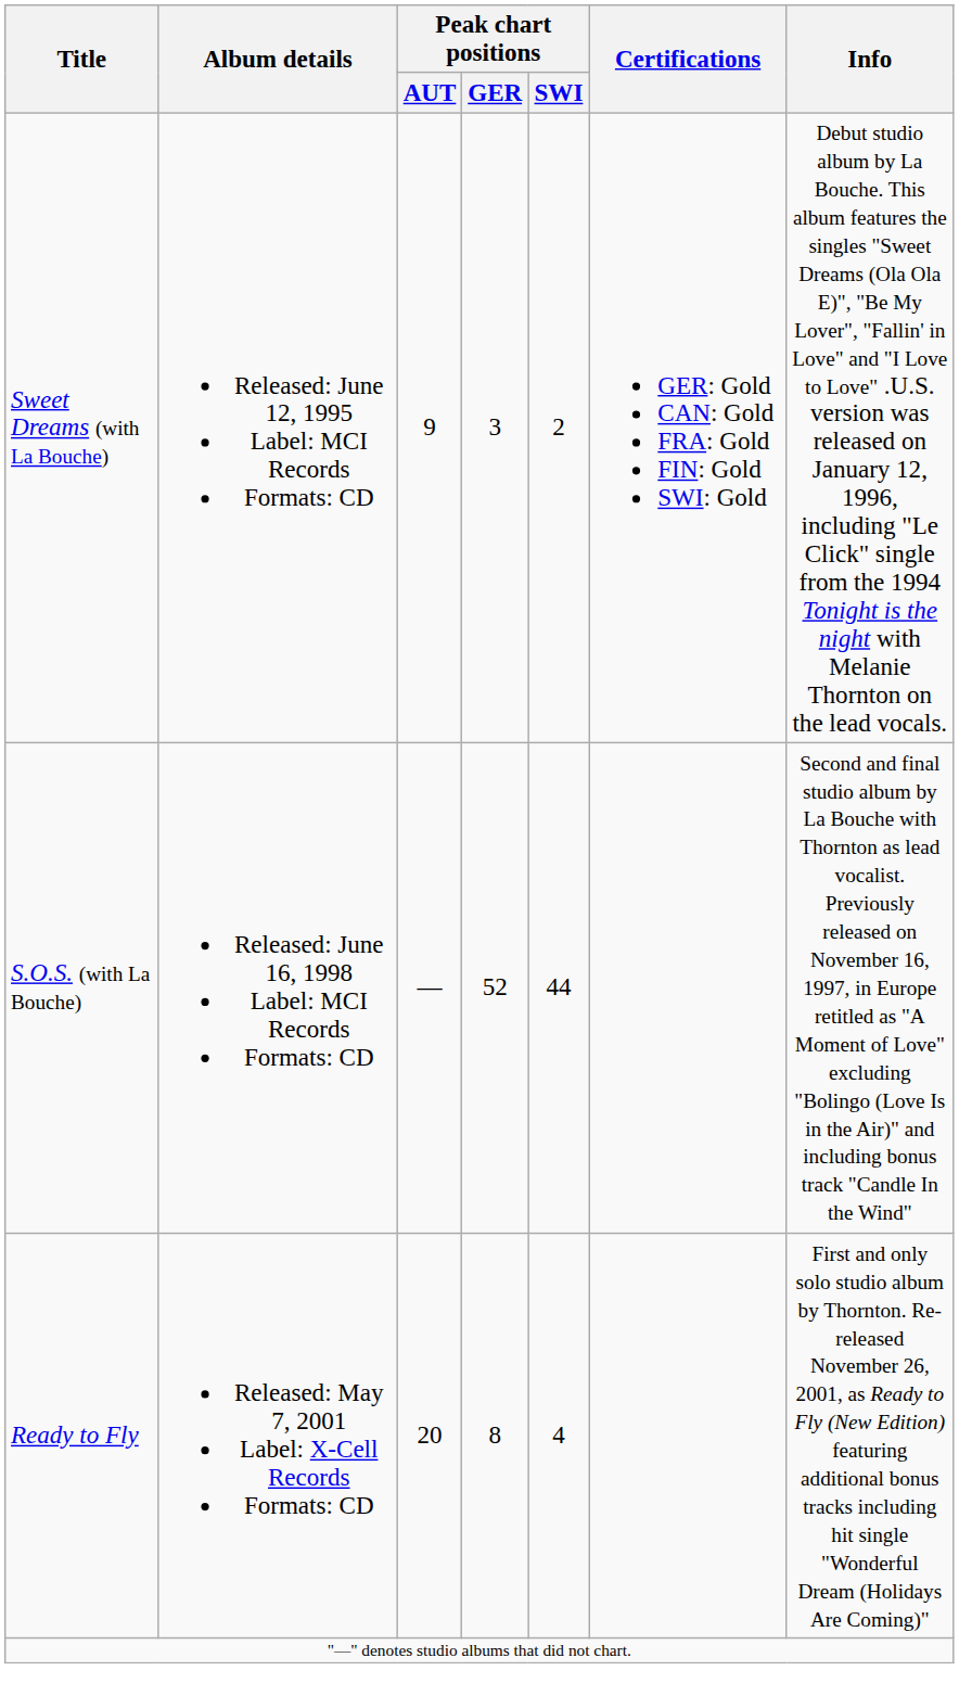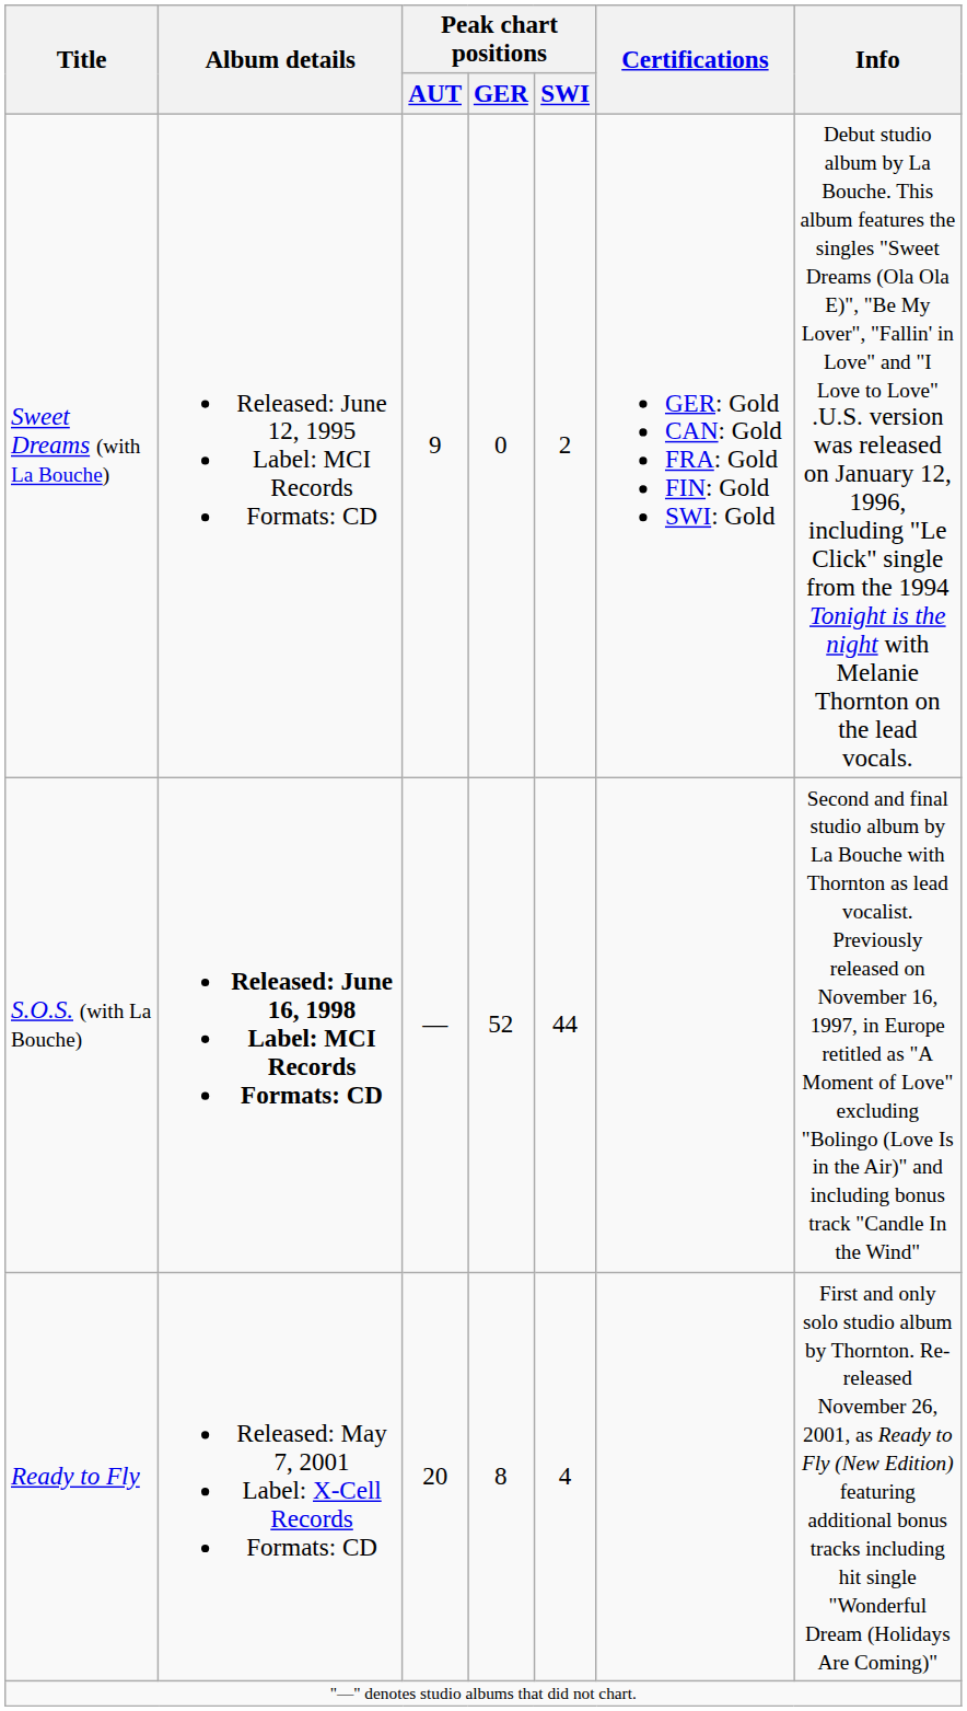Sweet Dreams (with La Bouche) | Peak chart positions / GER: 3 -> 0
S.O.S. (with La Bouche) | Album details: normal -> bold
